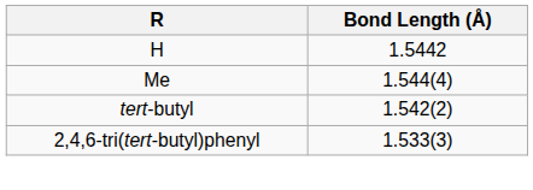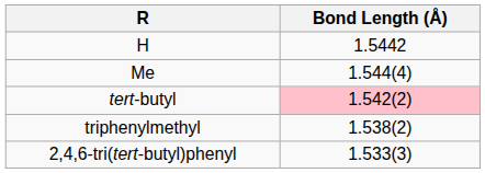tert-butyl | Bond Length (Å): no background -> pink background
+ row: triphenylmethyl | 1.538(2)
